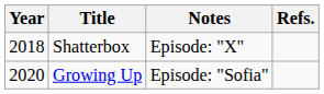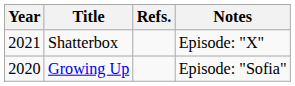columns swapped: Notes <-> Refs.
Shatterbox | Year: 2018 -> 2021
